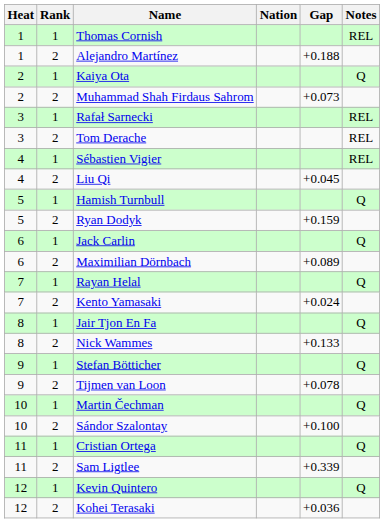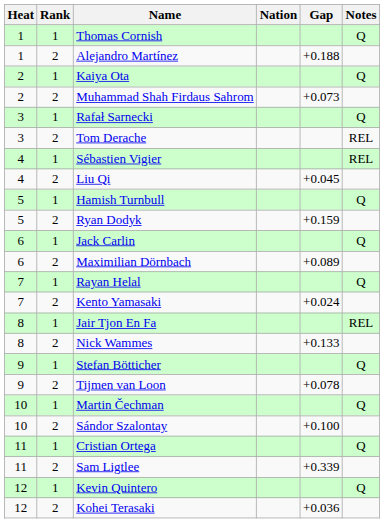Thomas Cornish | Notes: REL -> Q
Rafał Sarnecki | Notes: REL -> Q
Jair Tjon En Fa | Notes: Q -> REL
